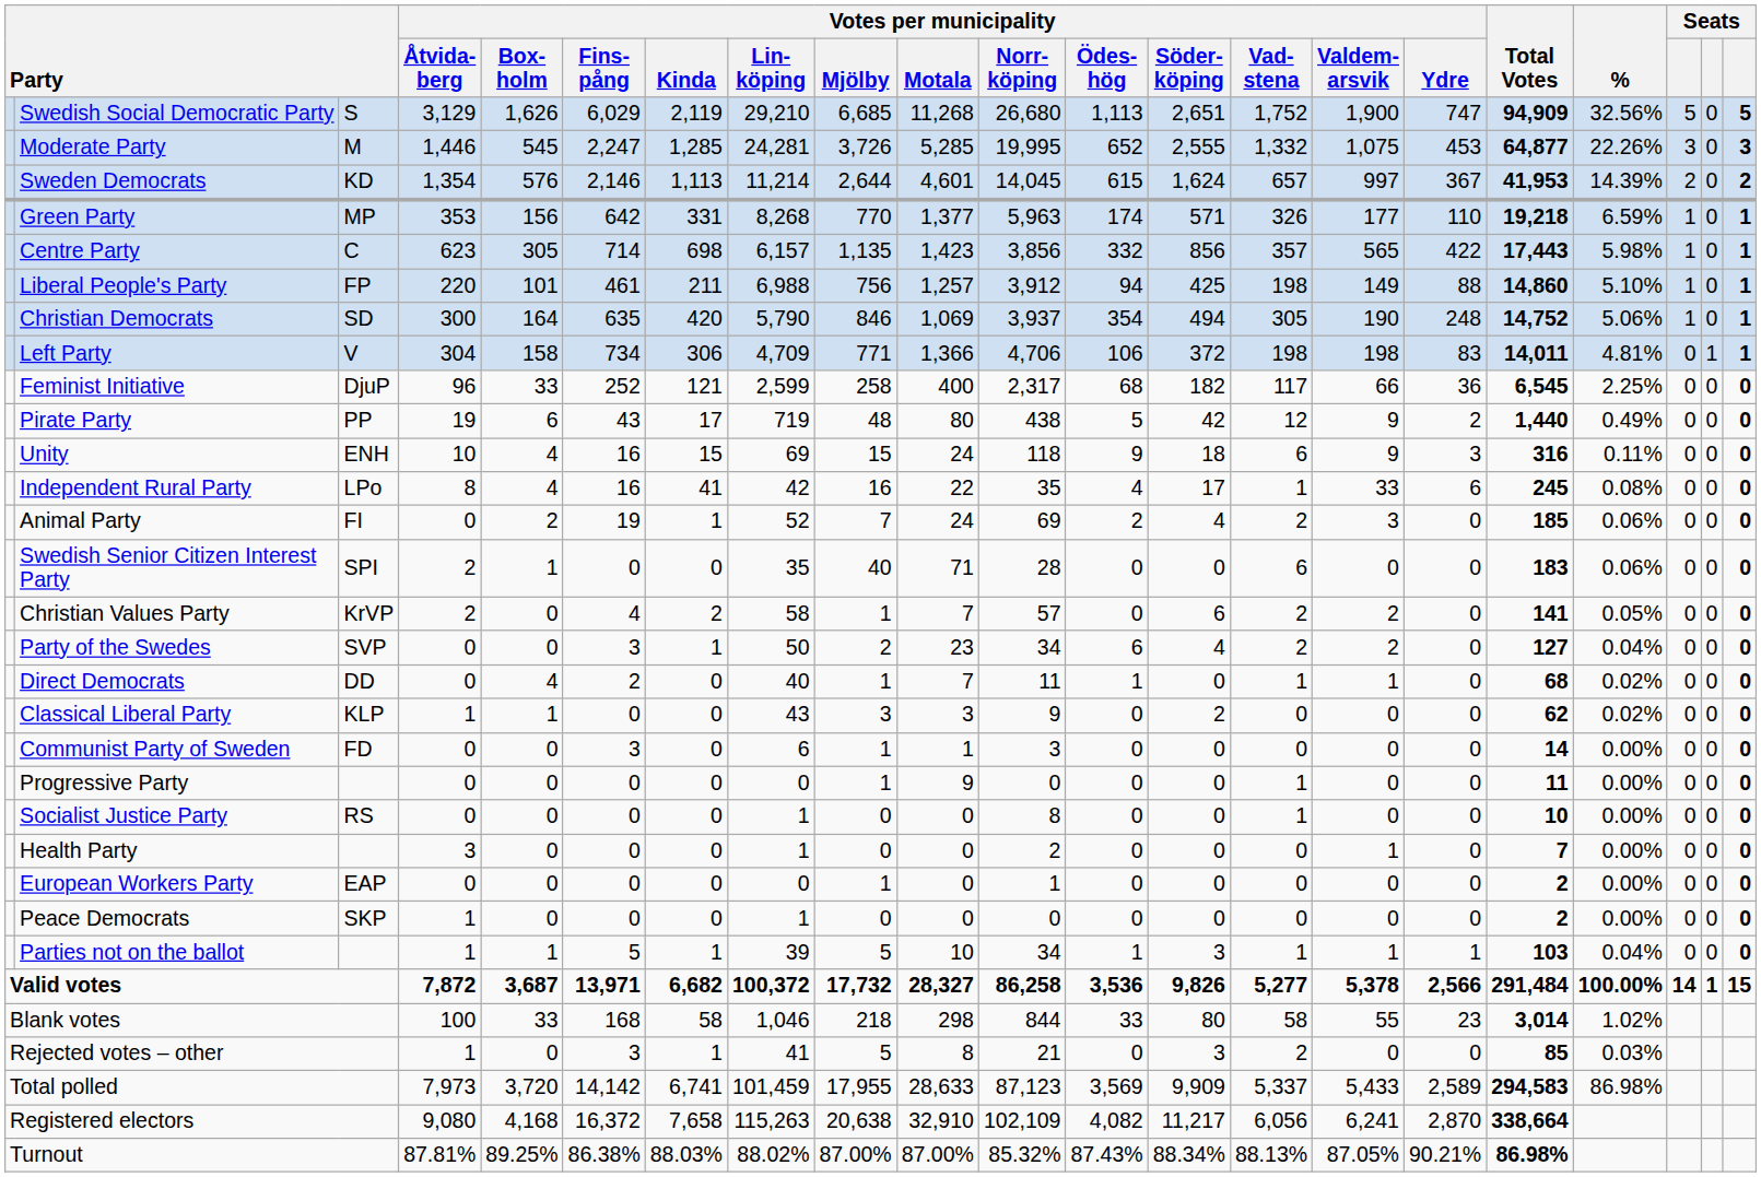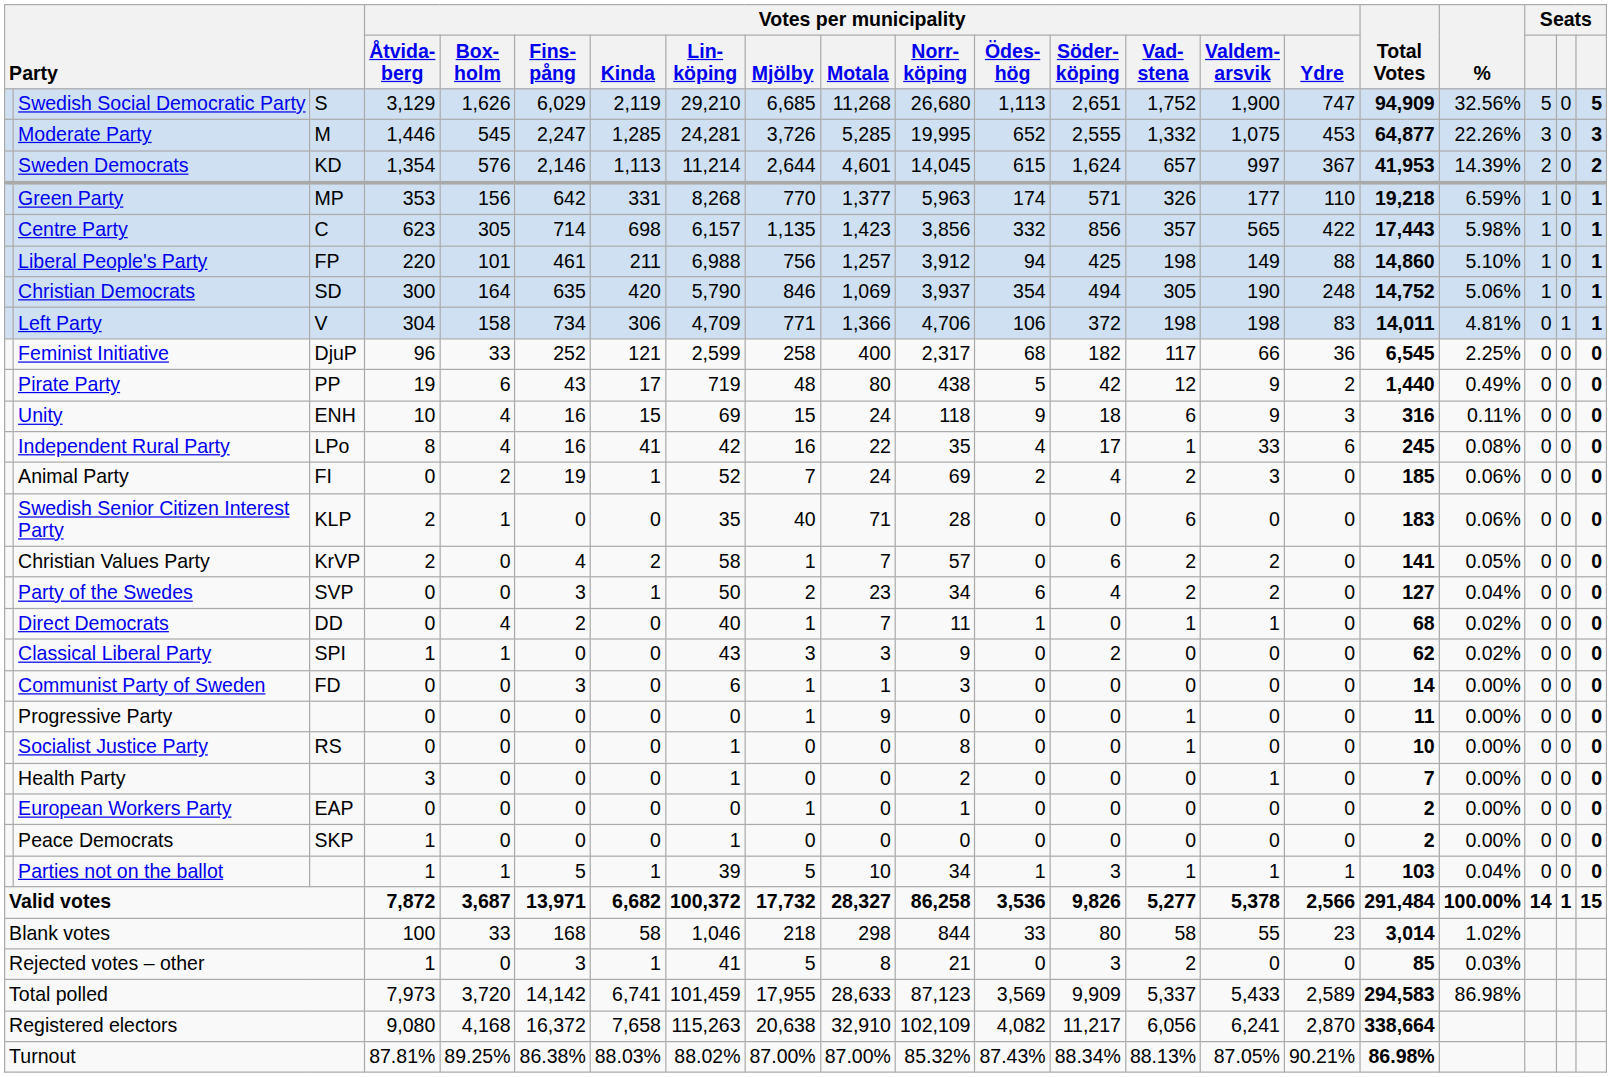Swedish Senior Citizen Interest Party | column 3: SPI -> KLP
Classical Liberal Party | column 3: KLP -> SPI
